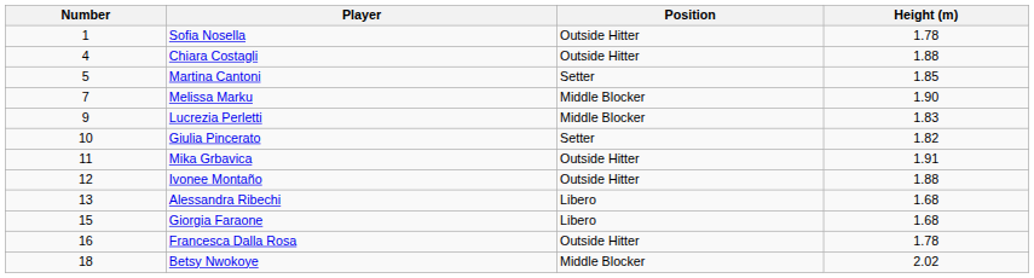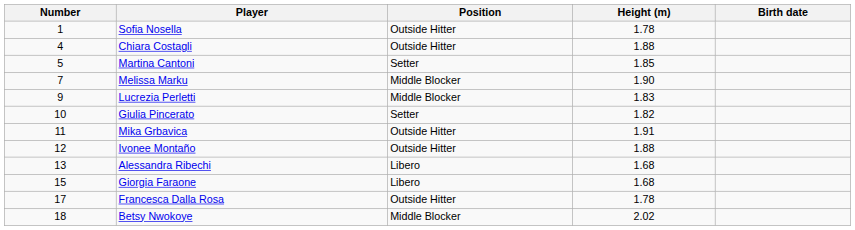+ column: Birth date
Francesca Dalla Rosa | Number: 16 -> 17
